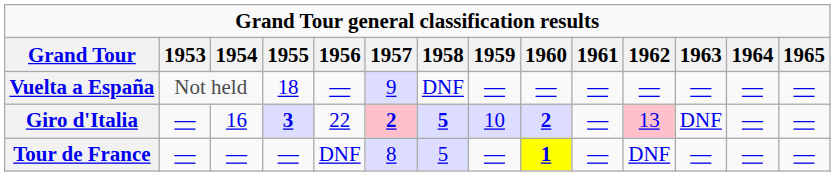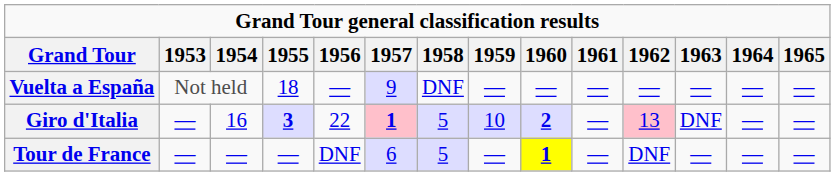Giro d'Italia | 1957: 2 -> 1
Giro d'Italia | 1958: bold -> normal
Tour de France | 1957: 8 -> 6
